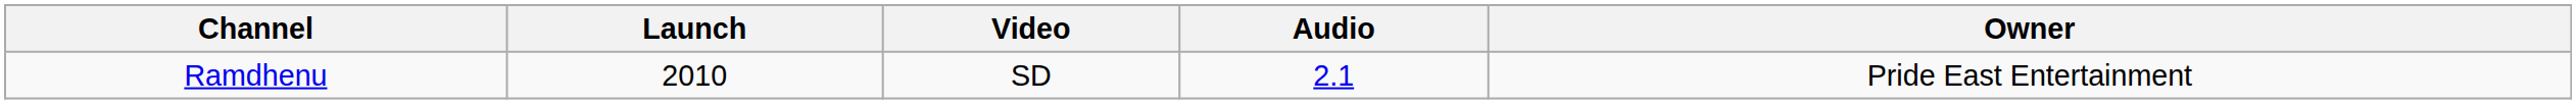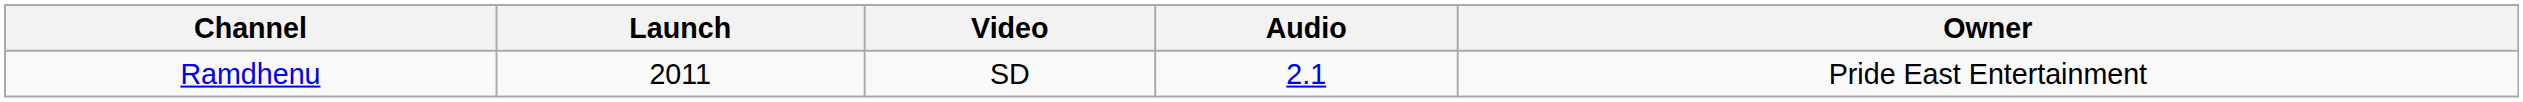Ramdhenu | Launch: 2010 -> 2011
